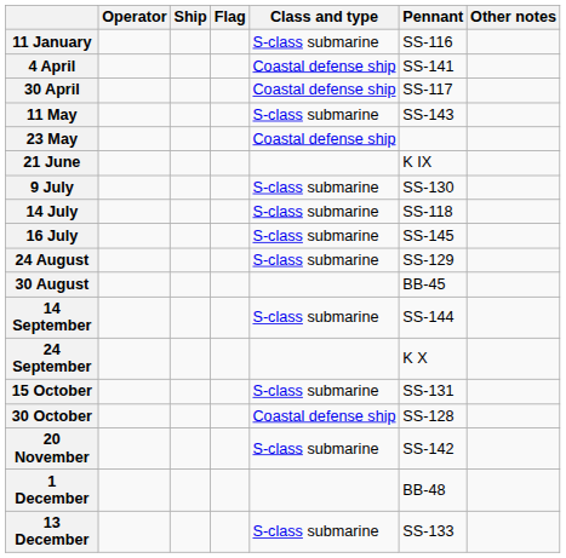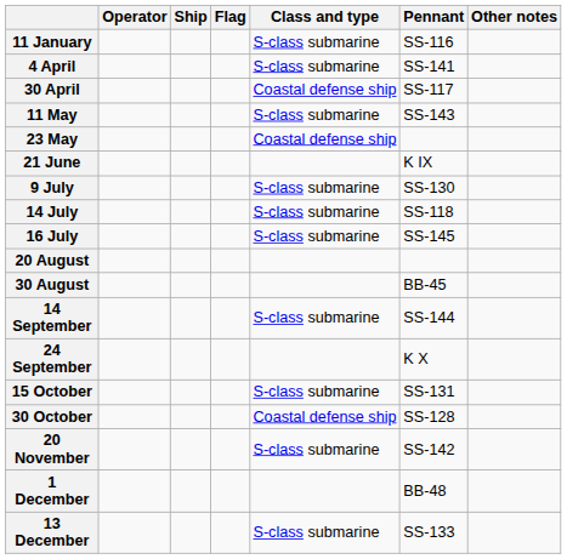4 April | Class and type: Coastal defense ship -> S-class submarine
+ row: 20 August
- row: 24 August | S-class submarine | SS-129
